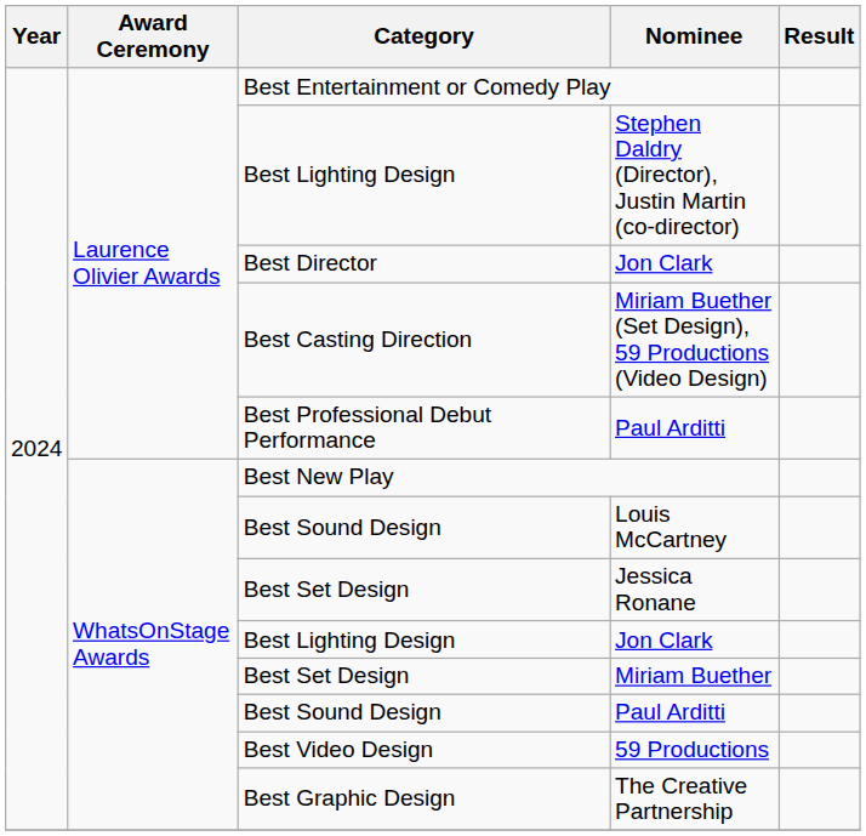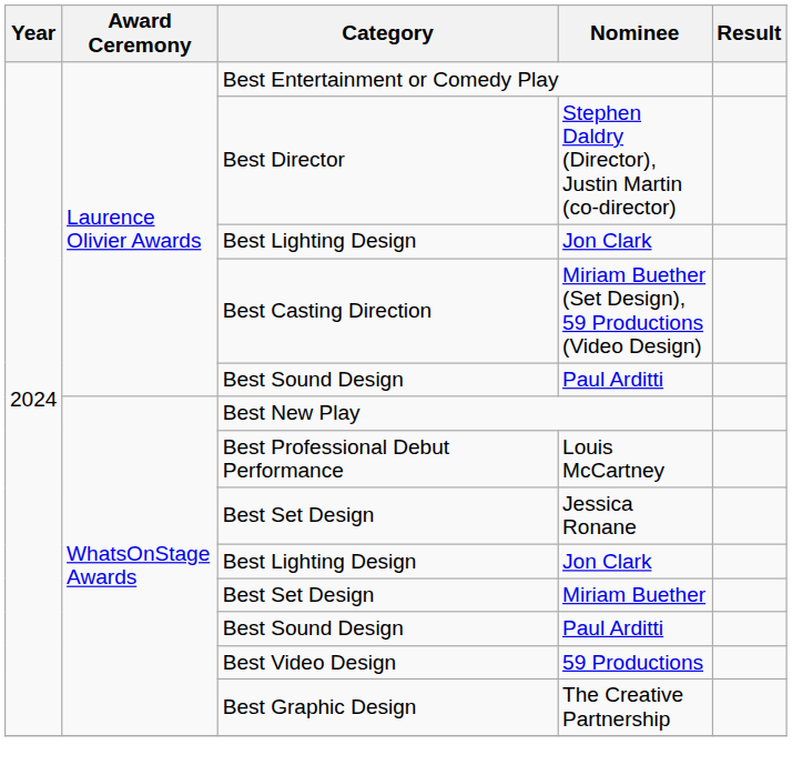Stephen Daldry (Director), Justin Martin (co-director) | Category: Best Lighting Design -> Best Director
Laurence Olivier Awards / Jon Clark | Category: Best Director -> Best Lighting Design
Laurence Olivier Awards / Paul Arditti | Category: Best Professional Debut Performance -> Best Sound Design
Louis McCartney | Category: Best Sound Design -> Best Professional Debut Performance
